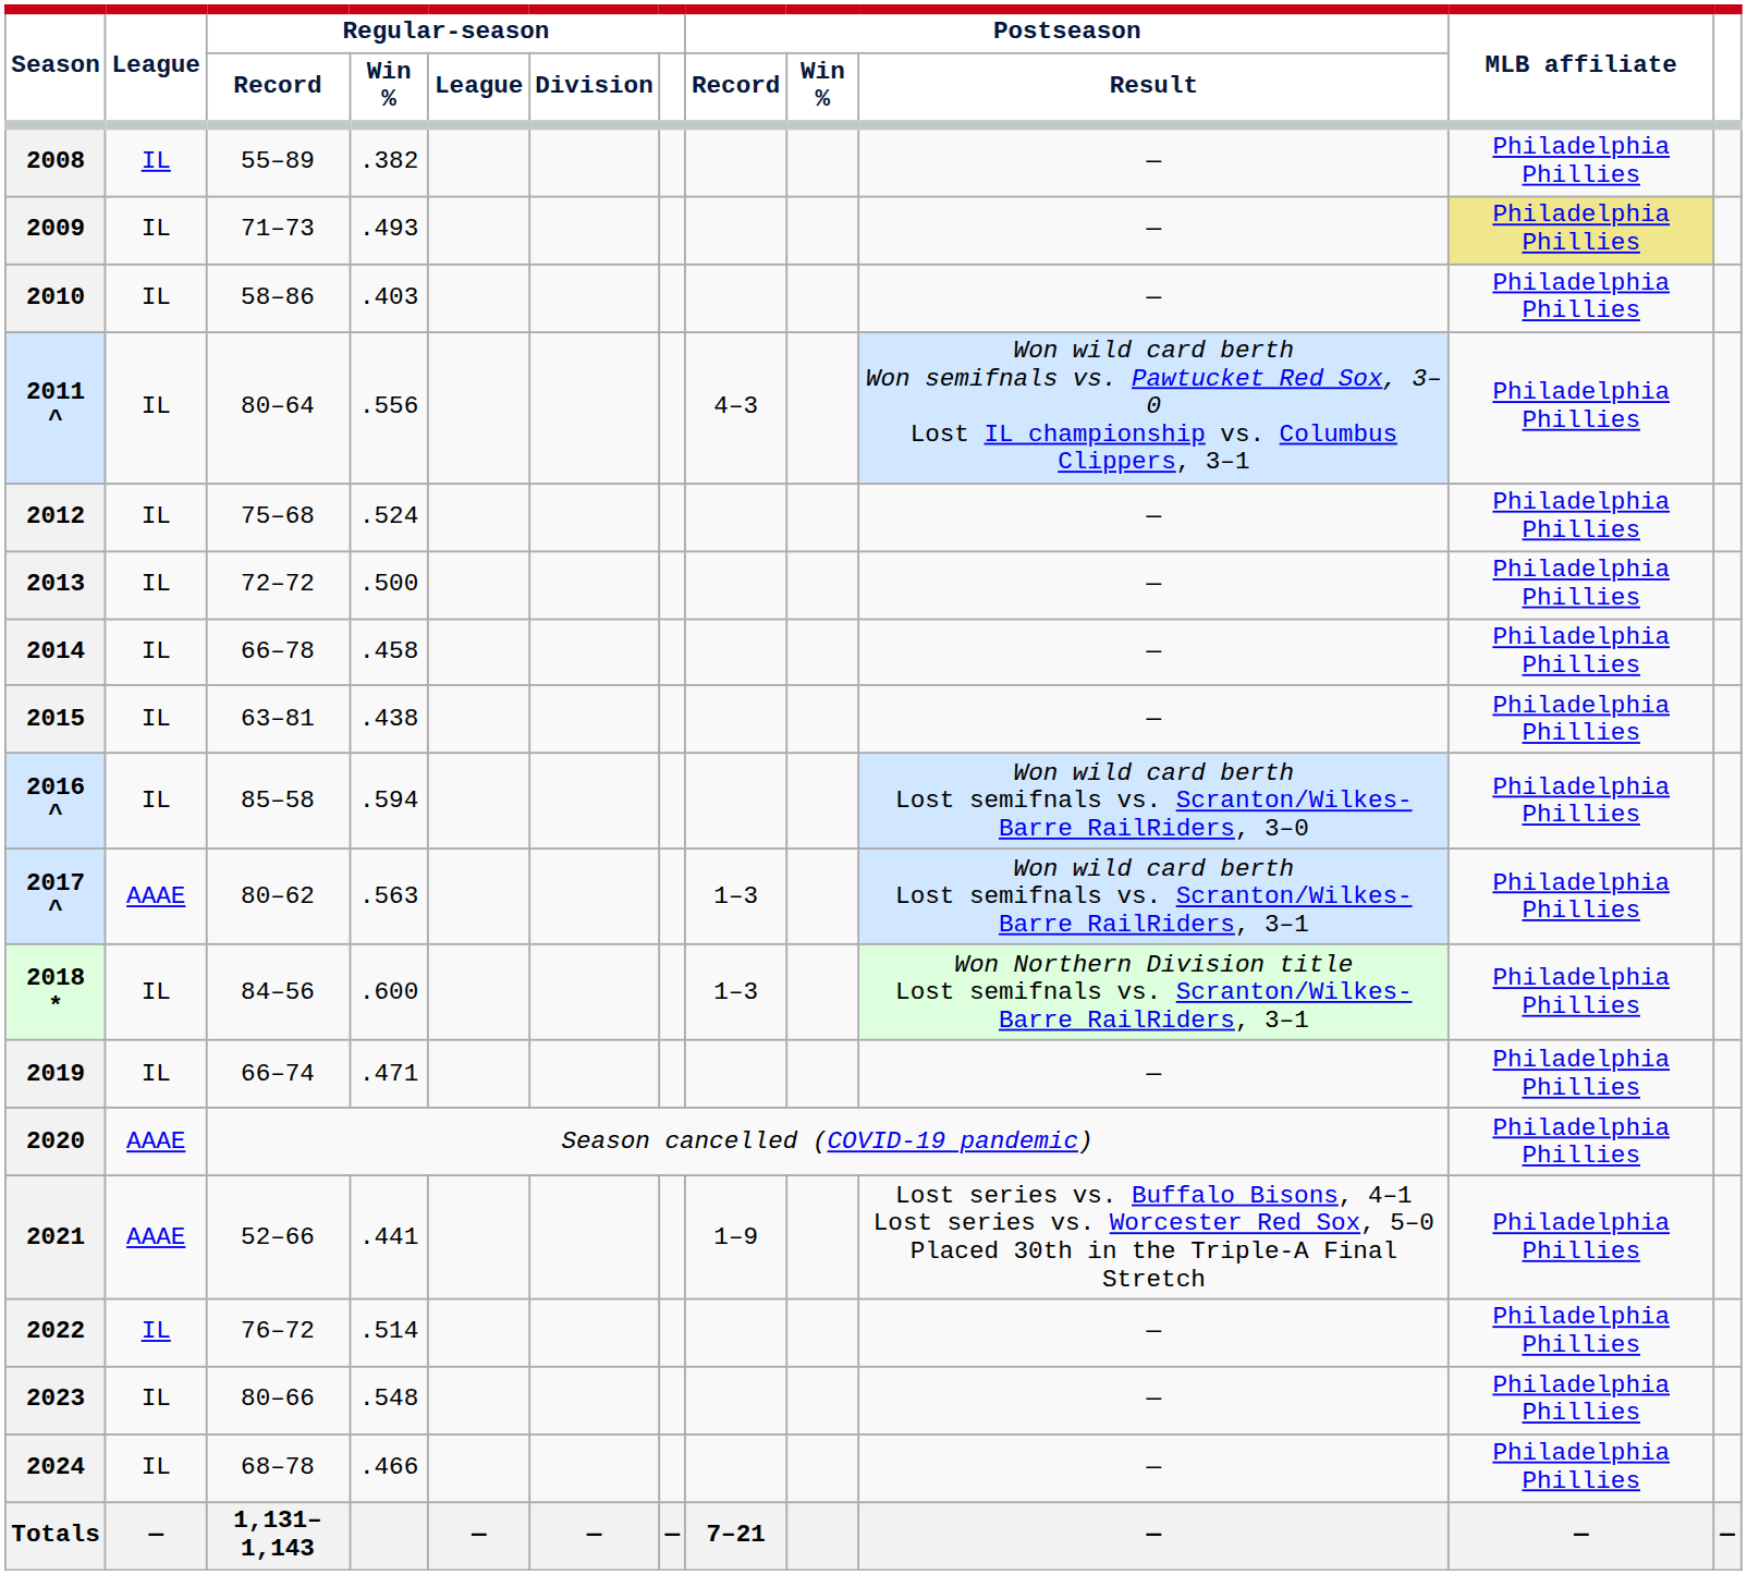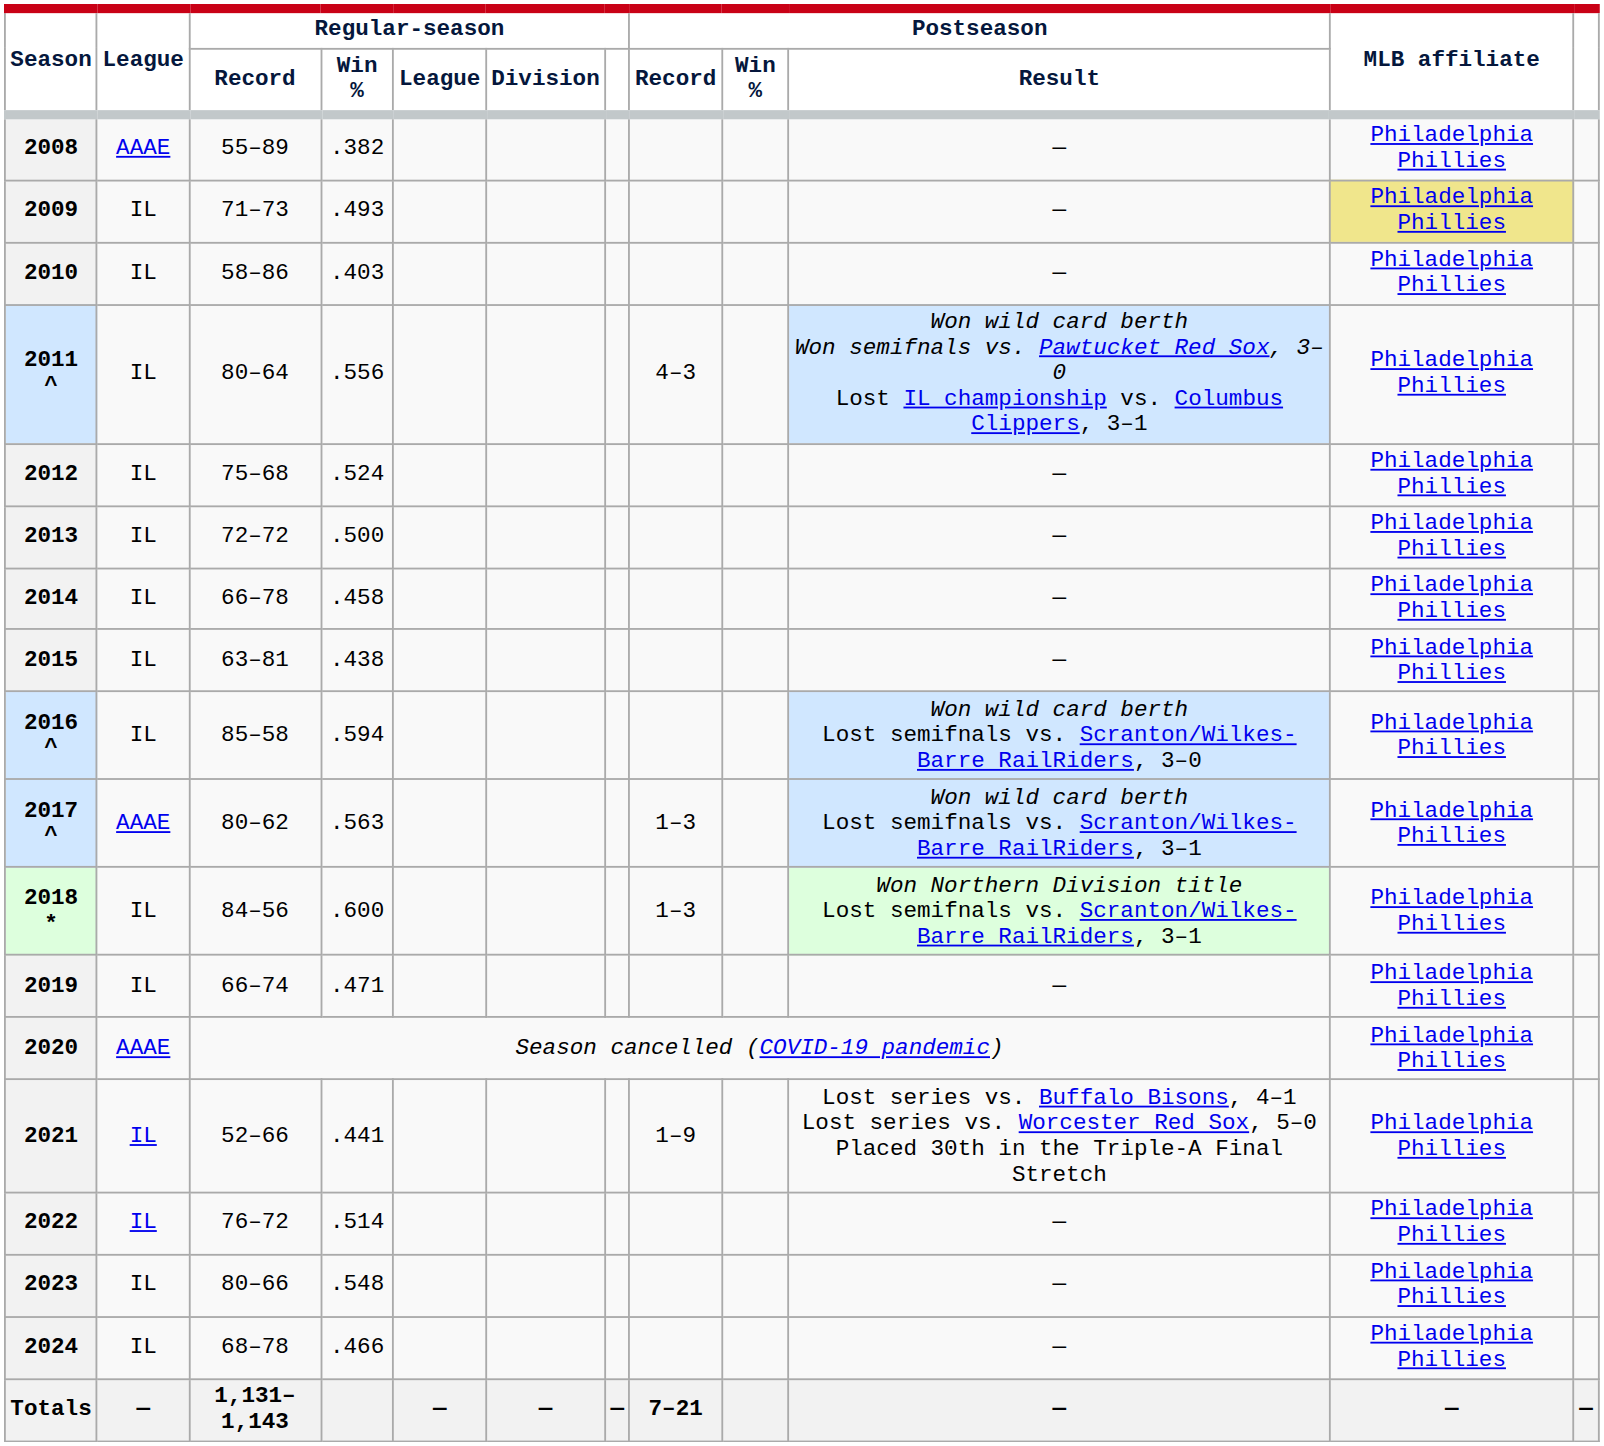2008 | League: IL -> AAAE
2021 | League: AAAE -> IL
